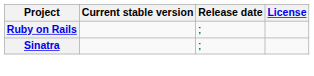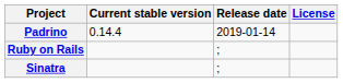+ row: Padrino | 0.14.4 | 2019-01-14
